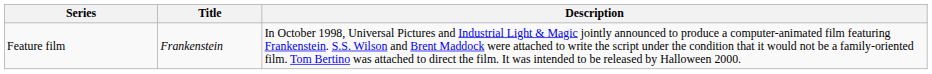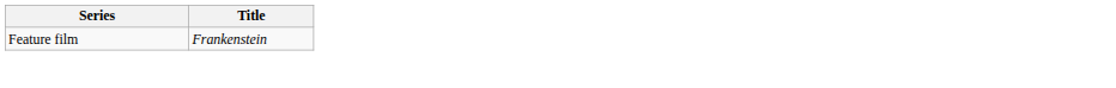- column: Description | In October 1998, Universal Pictures and Industrial Light & Magic jointly announced to produce a computer-animated film featuring Frankenstein. S.S. Wilson and Brent Maddock were attached to write the script under the condition that it would not be a family-oriented film. Tom Bertino was attached to direct the film. It was intended to be released by Halloween 2000.
